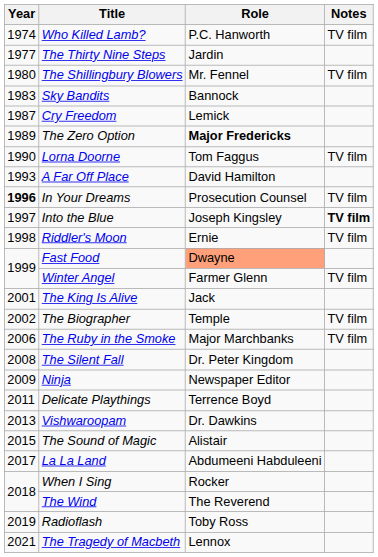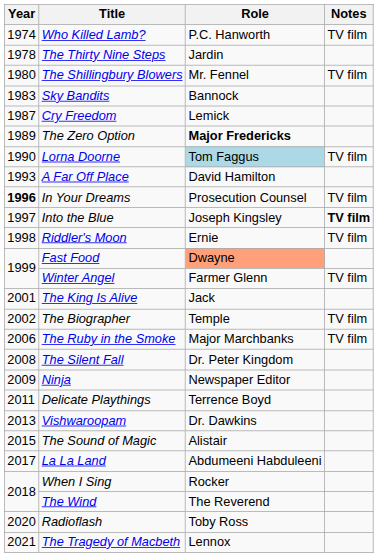The Thirty Nine Steps | Year: 1977 -> 1978
Lorna Doorne | Role: no background -> lightblue background
Radioflash | Year: 2019 -> 2020
